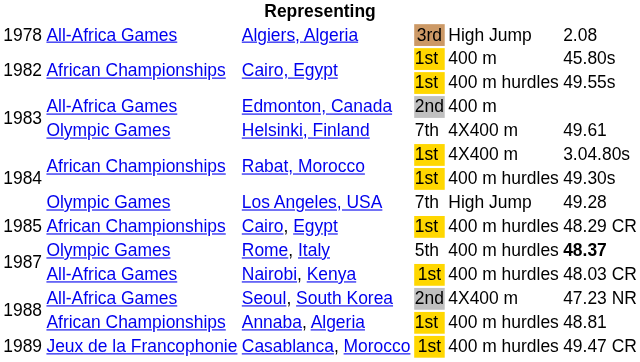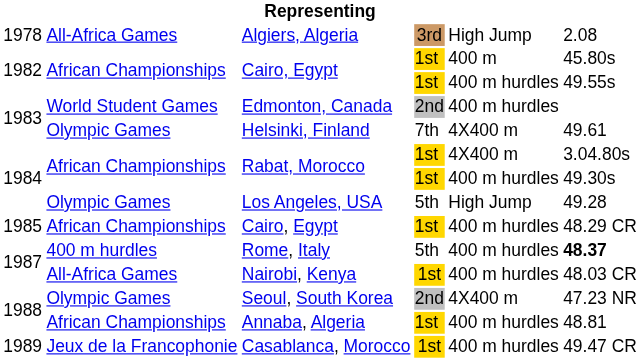Edmonton, Canada | column 2: All-Africa Games -> World Student Games
Edmonton, Canada | column 5: 400 m -> 400 m hurdles
Los Angeles, USA | column 4: 7th -> 5th
Rome, Italy | column 2: Olympic Games -> 400 m hurdles
Seoul, South Korea | column 2: All-Africa Games -> Olympic Games
